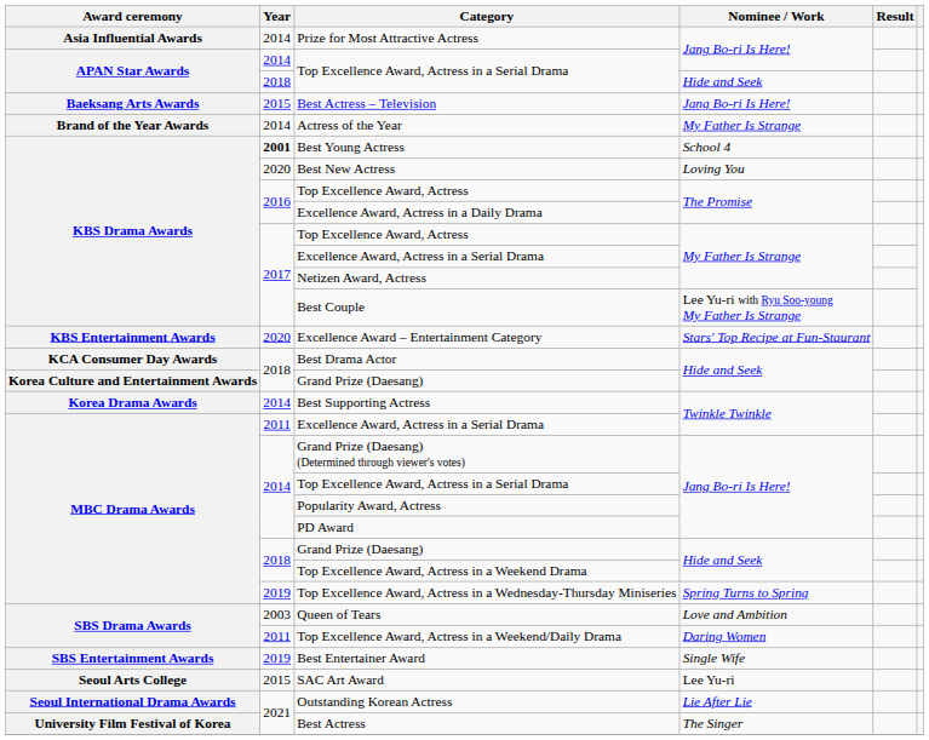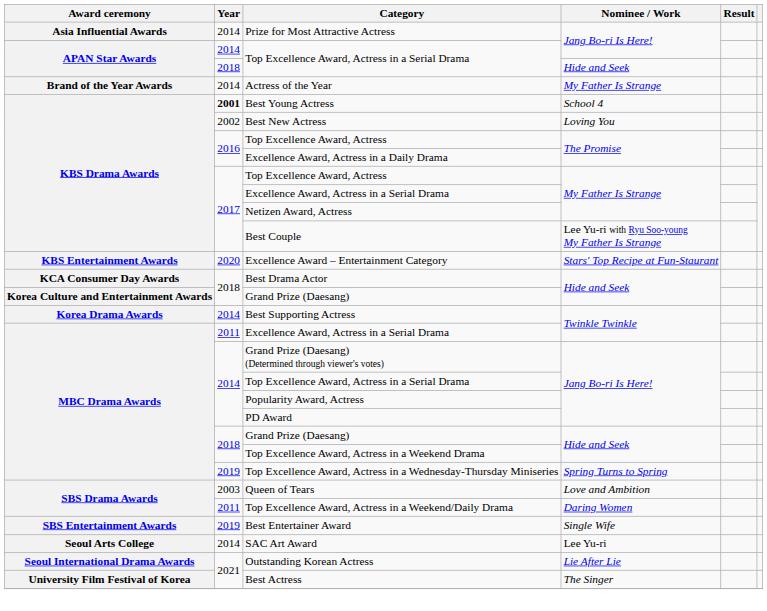- row: Baeksang Arts Awards | 2015 | Best Actress – Television | Jang Bo-ri Is Here!
Best New Actress | Year: 2020 -> 2002
SAC Art Award | Year: 2015 -> 2014
